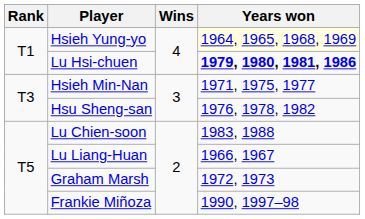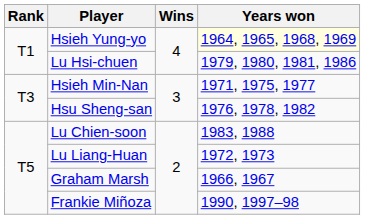Lu Hsi-chuen | Years won: bold -> normal
Lu Liang-Huan | Years won: 1966, 1967 -> 1972, 1973
Graham Marsh | Years won: 1972, 1973 -> 1966, 1967
